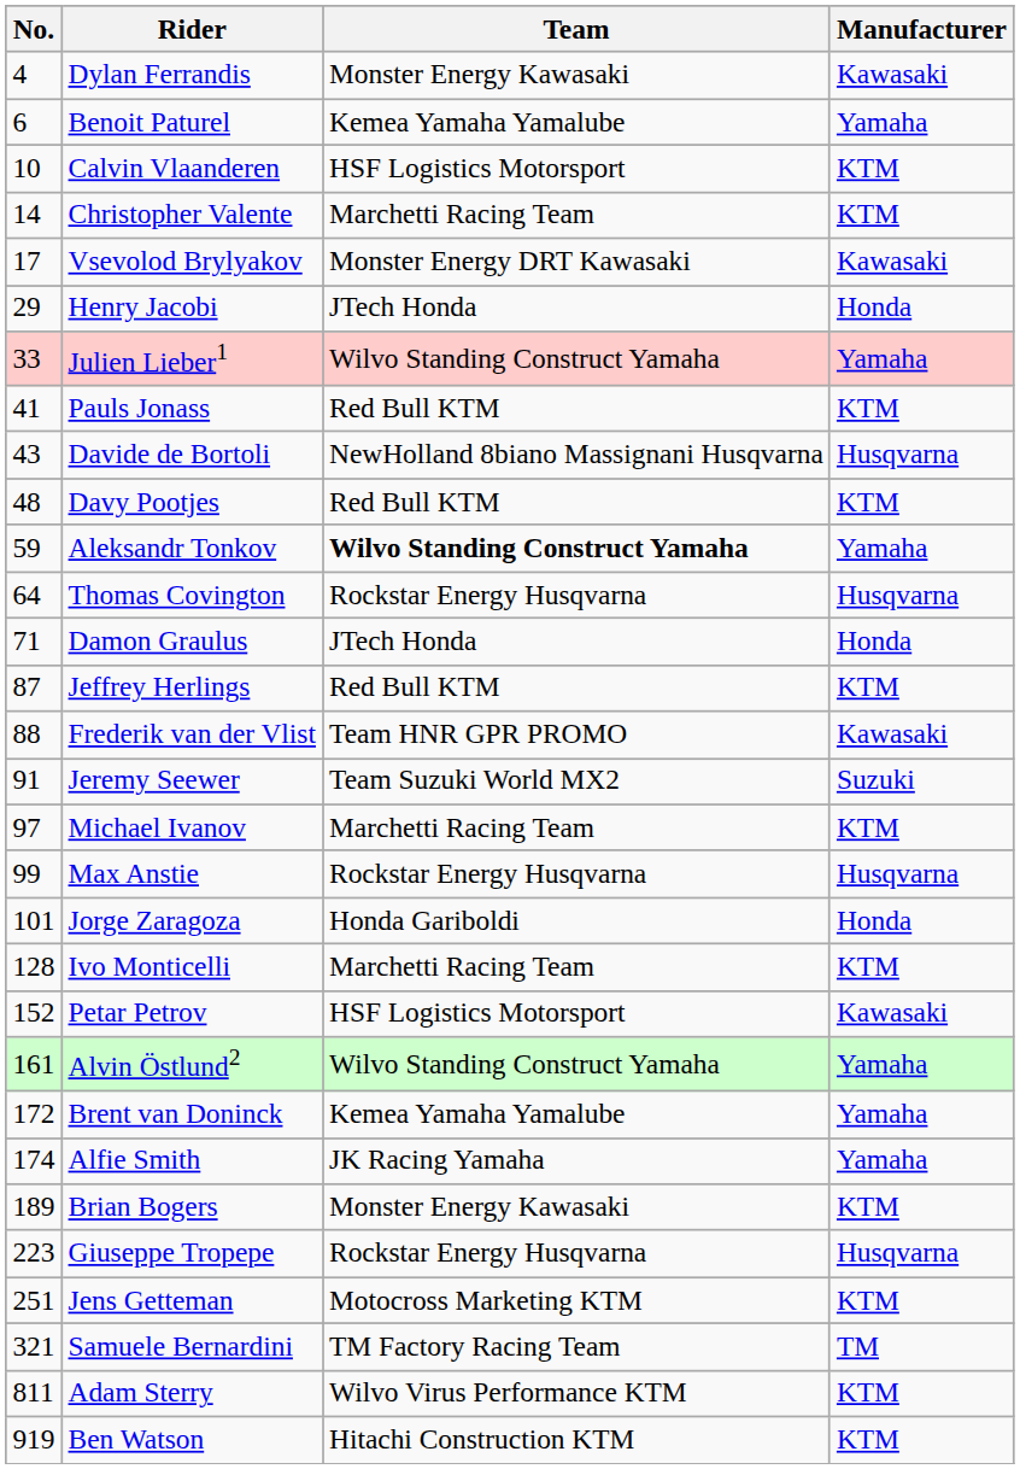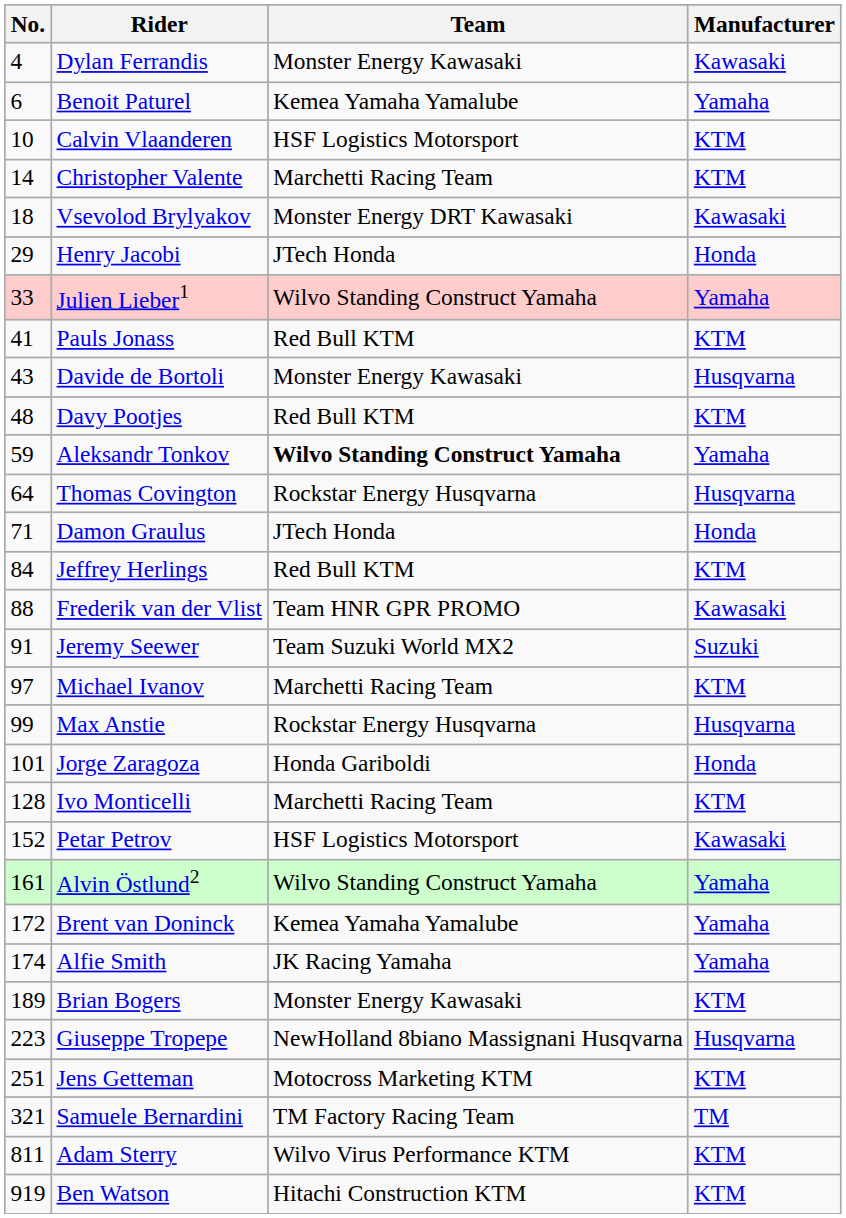Vsevolod Brylyakov | No.: 17 -> 18
Davide de Bortoli | Team: NewHolland 8biano Massignani Husqvarna -> Monster Energy Kawasaki
Jeffrey Herlings | No.: 87 -> 84
Giuseppe Tropepe | Team: Rockstar Energy Husqvarna -> NewHolland 8biano Massignani Husqvarna
